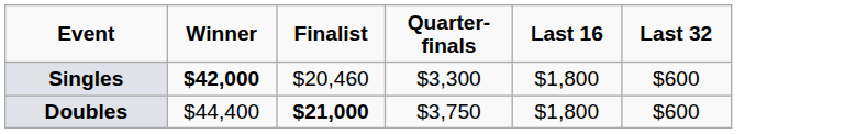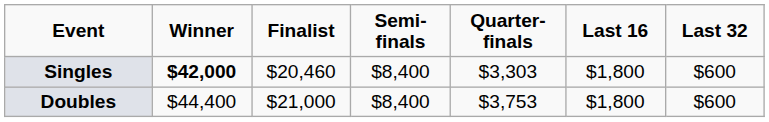+ column: Semi-finals | $8,400 | $8,400
Singles | Quarter-finals: $3,300 -> $3,303
Doubles | Finalist: bold -> normal
Doubles | Quarter-finals: $3,750 -> $3,753
